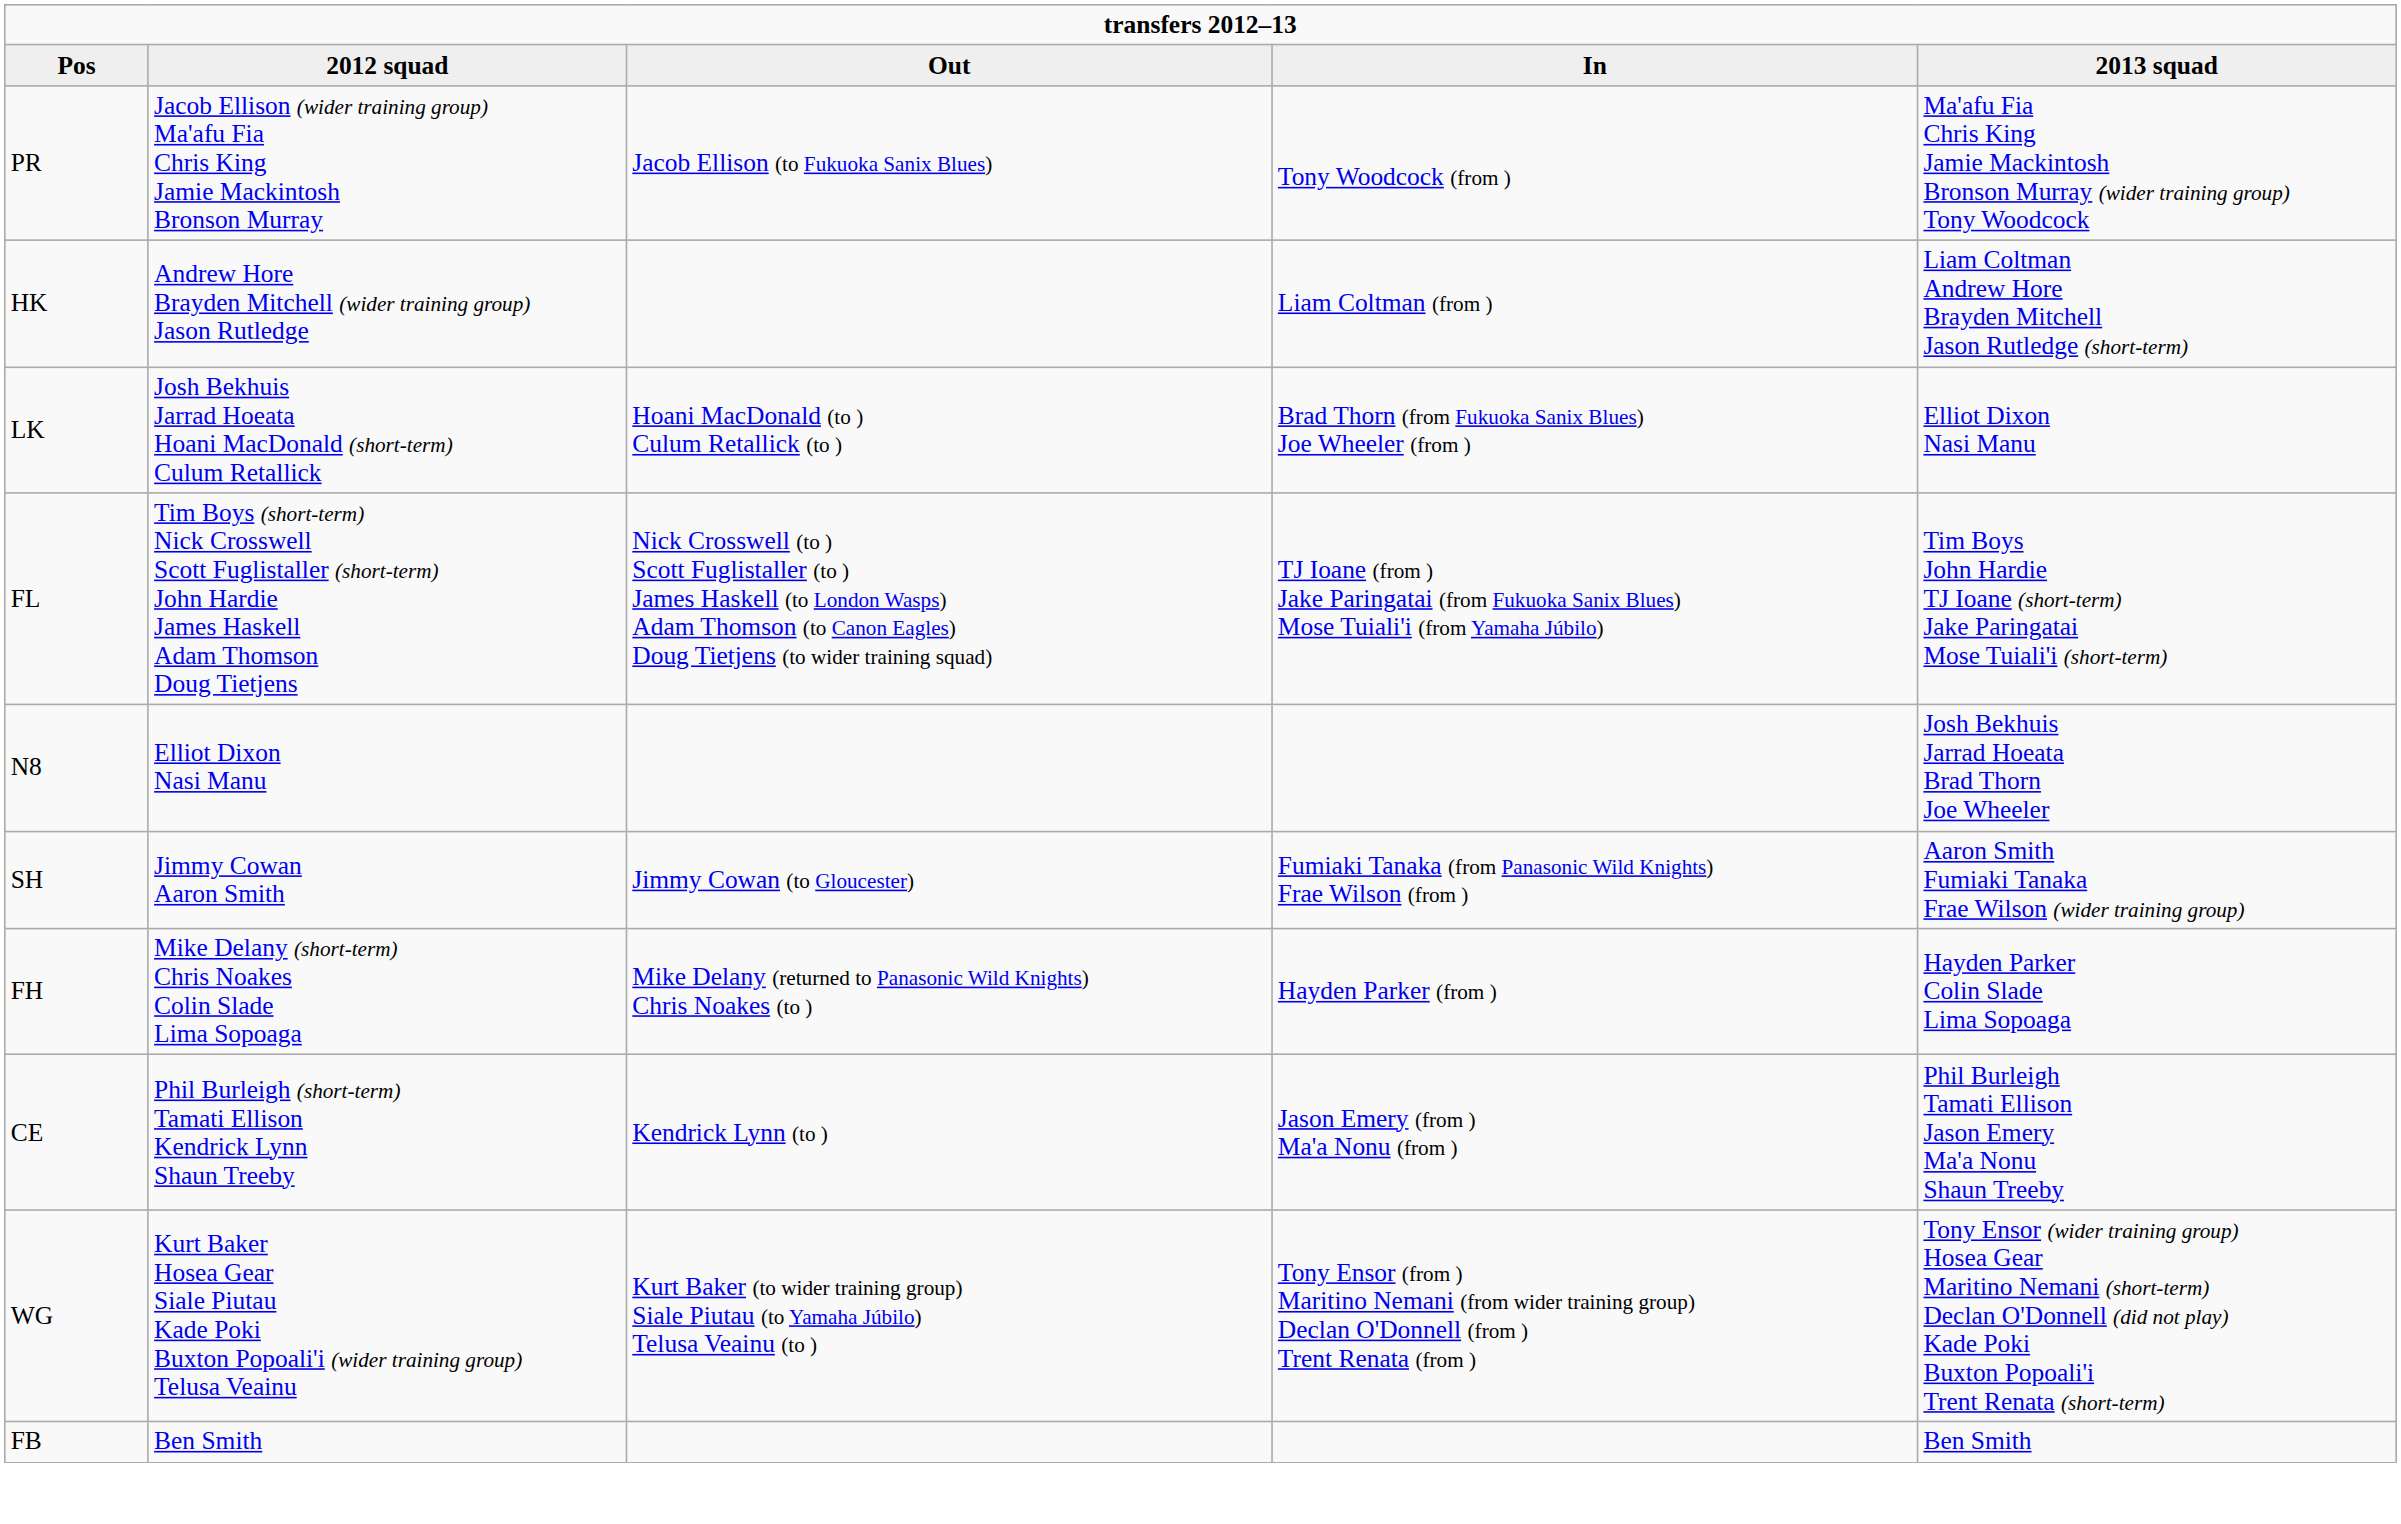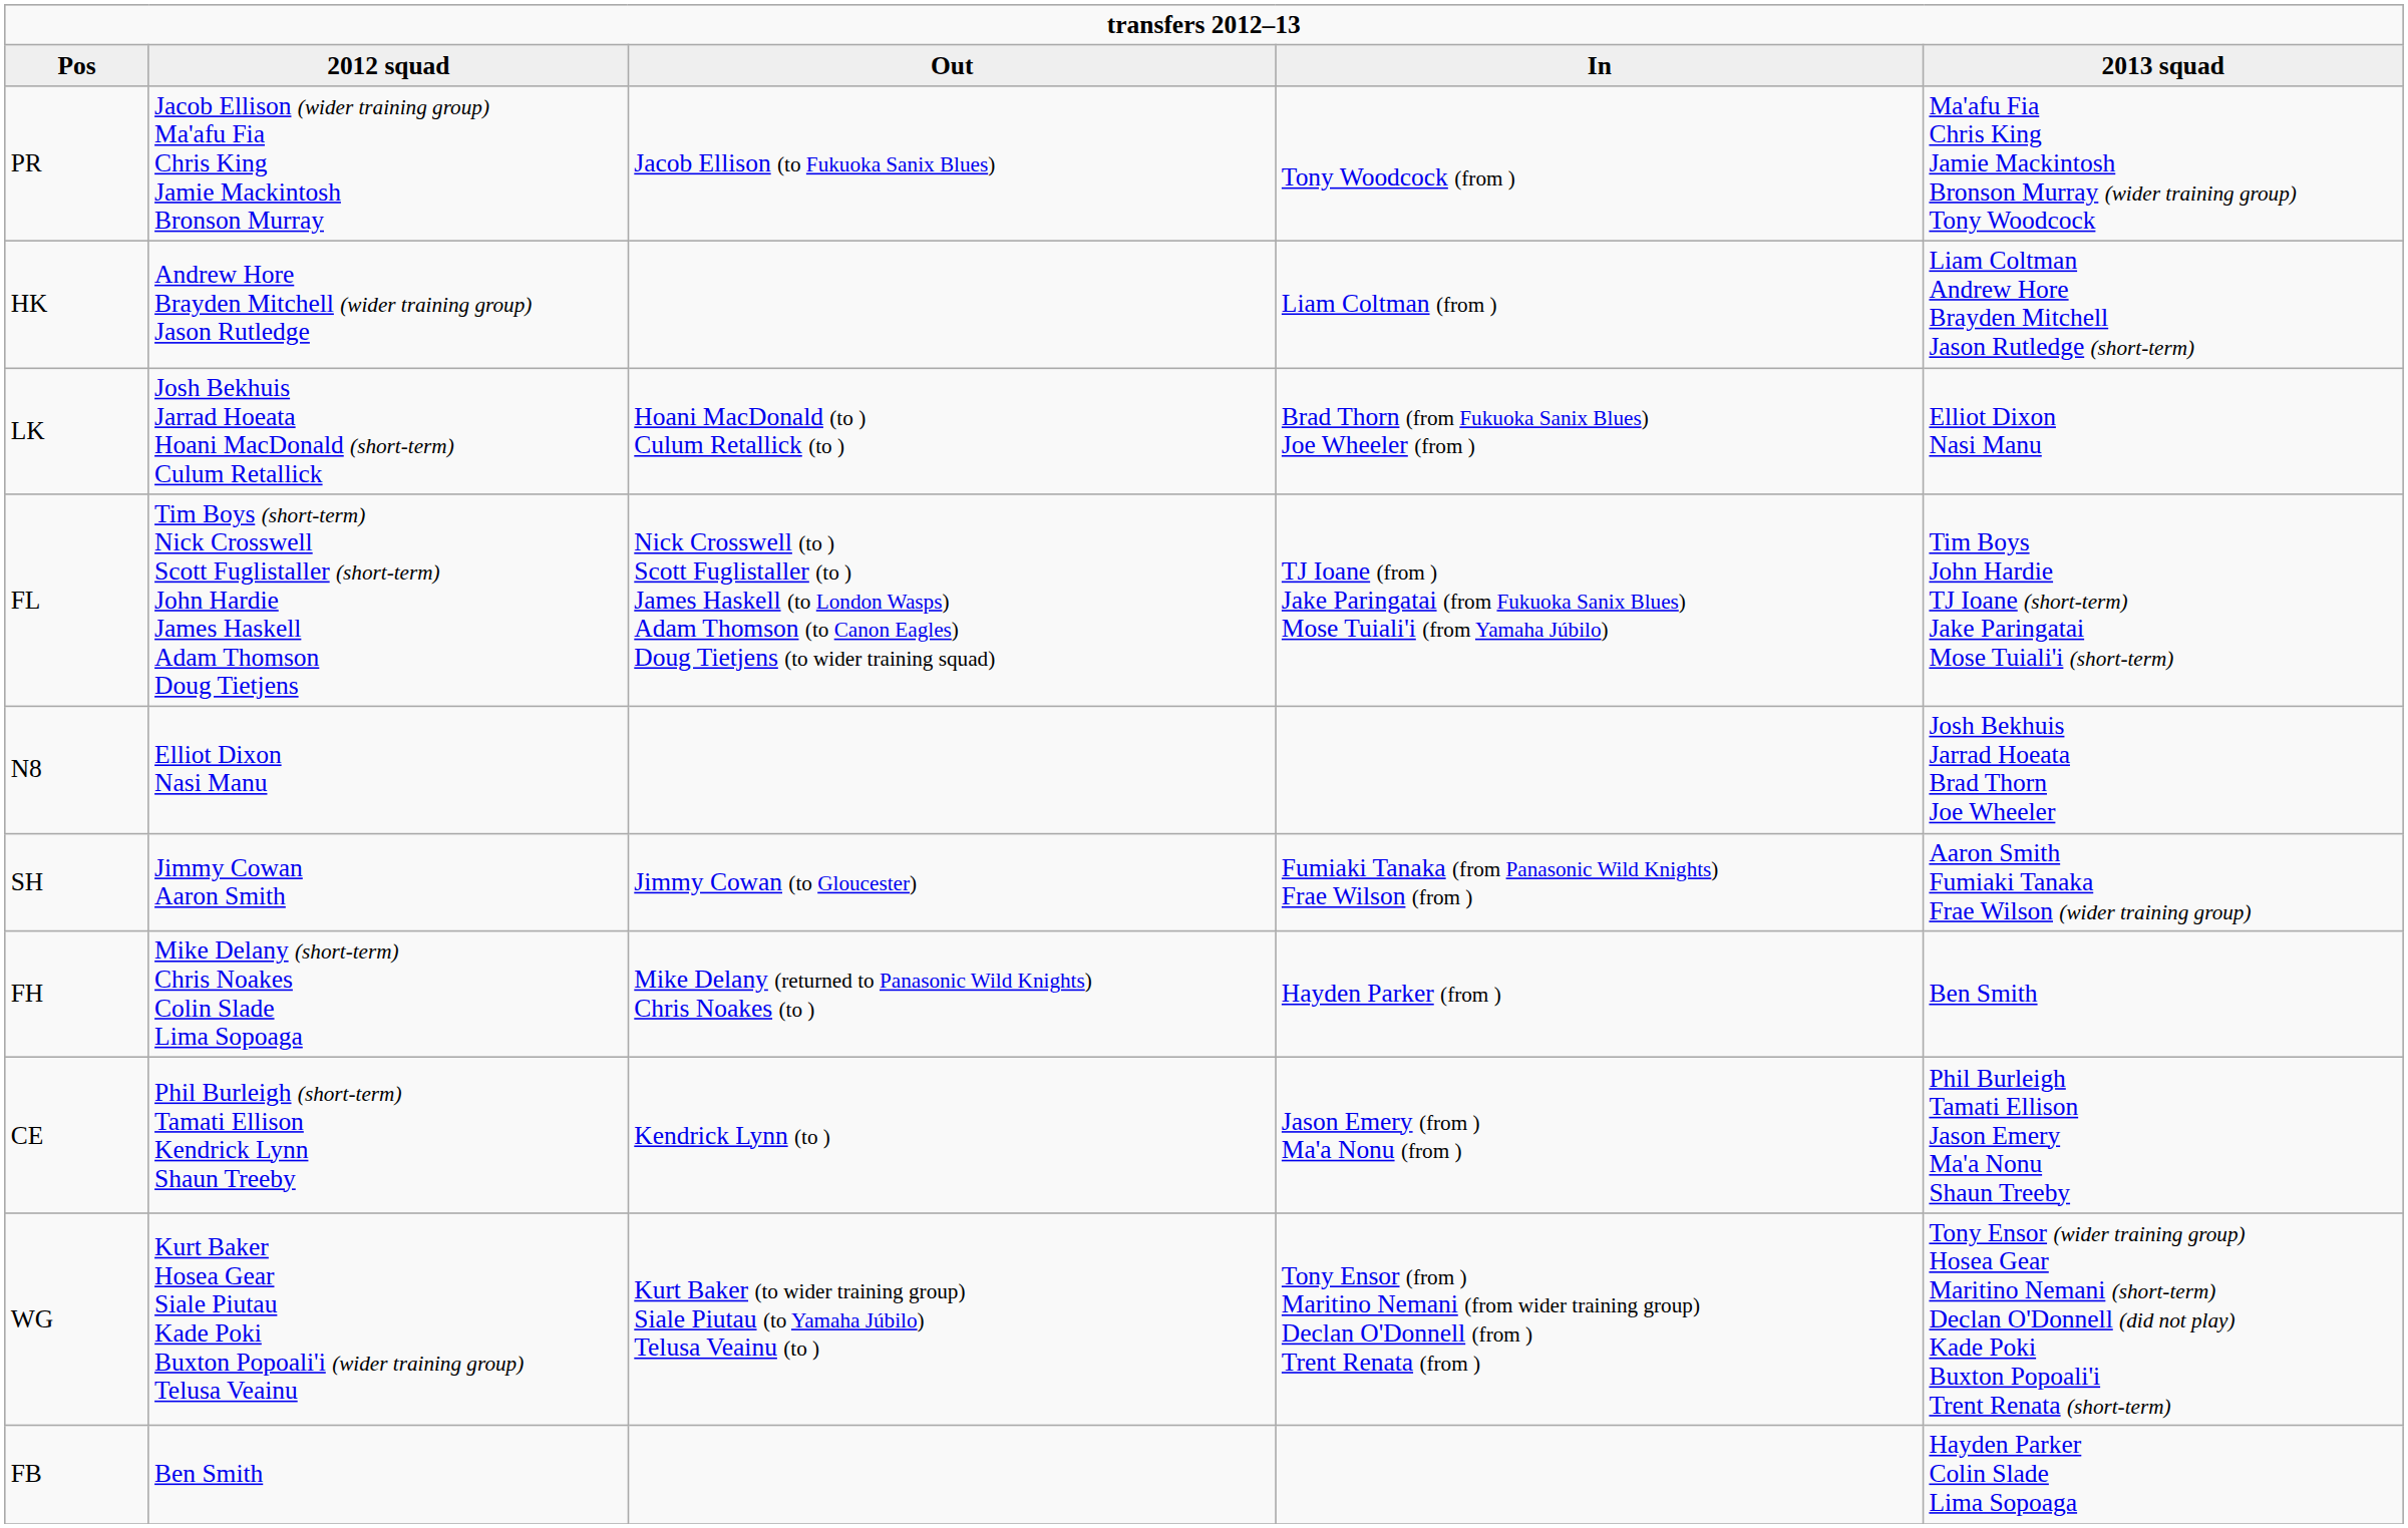FH | 2013 squad: Hayden Parker Colin Slade Lima Sopoaga -> Ben Smith
FB | 2013 squad: Ben Smith -> Hayden Parker Colin Slade Lima Sopoaga
